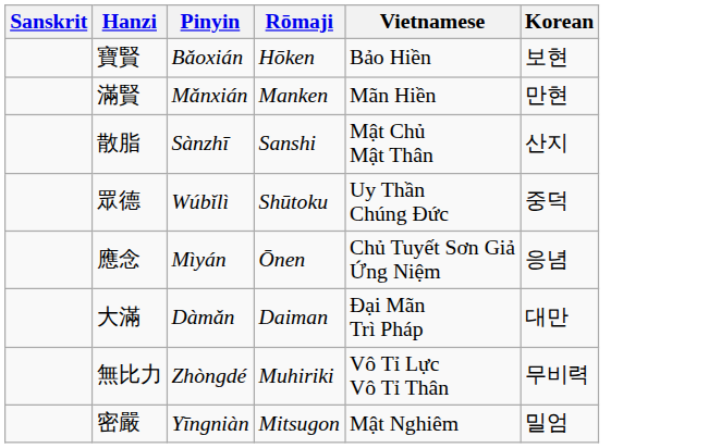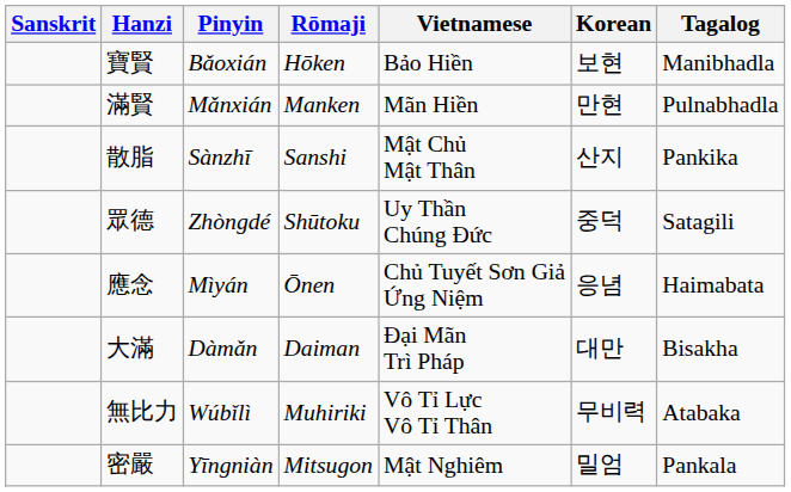+ column: Tagalog | Manibhadla | Pulnabhadla | Pankika | Satagili | Haimabata | Bisakha | Atabaka | Pankala
眾德 | Pinyin: Wúbǐlì -> Zhòngdé
無比力 | Pinyin: Zhòngdé -> Wúbǐlì
